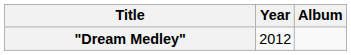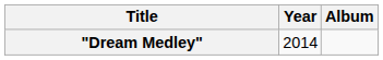"Dream Medley" | Year: 2012 -> 2014
